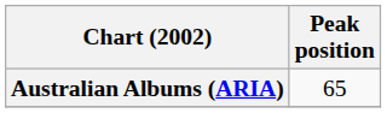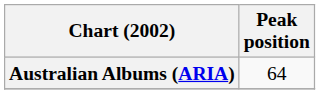Australian Albums (ARIA) | Peak position: 65 -> 64
